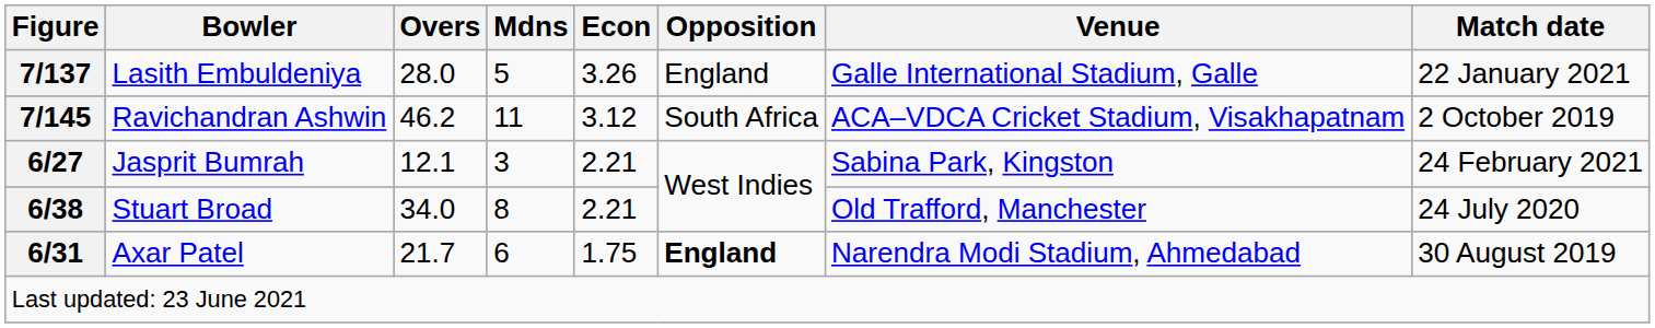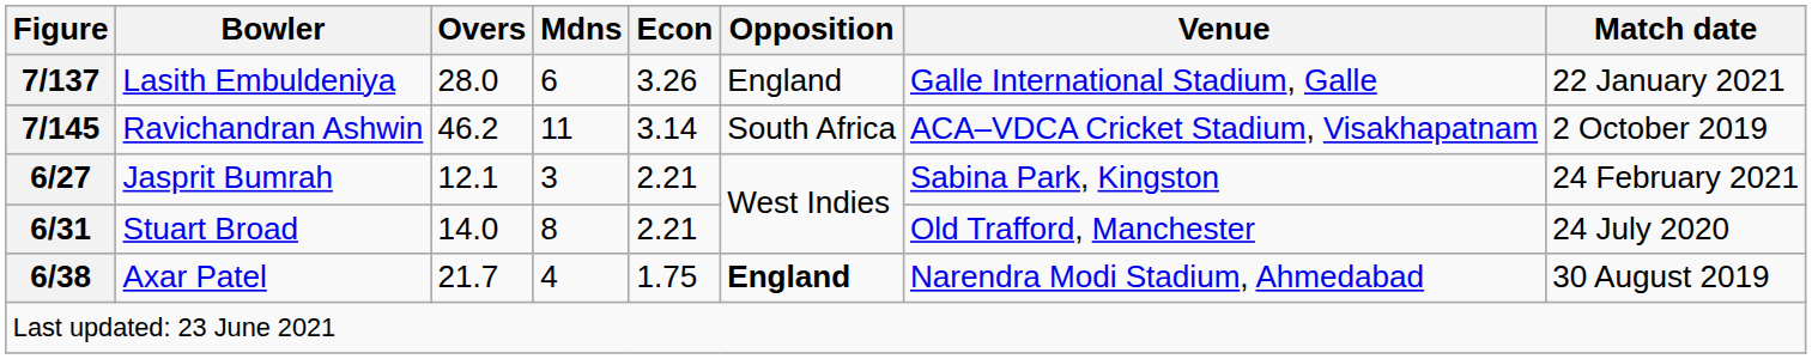Lasith Embuldeniya | Mdns: 5 -> 6
Ravichandran Ashwin | Econ: 3.12 -> 3.14
Stuart Broad | Figure: 6/38 -> 6/31
Stuart Broad | Overs: 34.0 -> 14.0
Axar Patel | Figure: 6/31 -> 6/38
Axar Patel | Mdns: 6 -> 4
